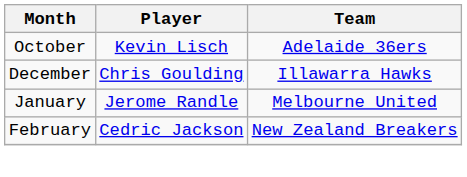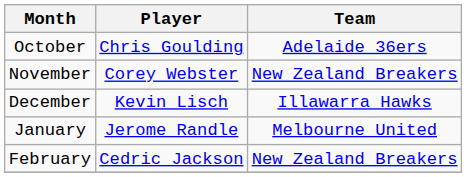October | Player: Kevin Lisch -> Chris Goulding
+ row: November | Corey Webster | New Zealand Breakers
December | Player: Chris Goulding -> Kevin Lisch
